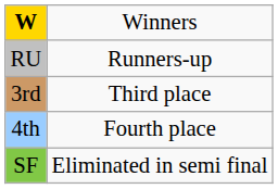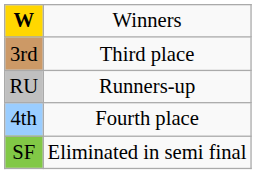rows swapped: RU <-> 3rd
